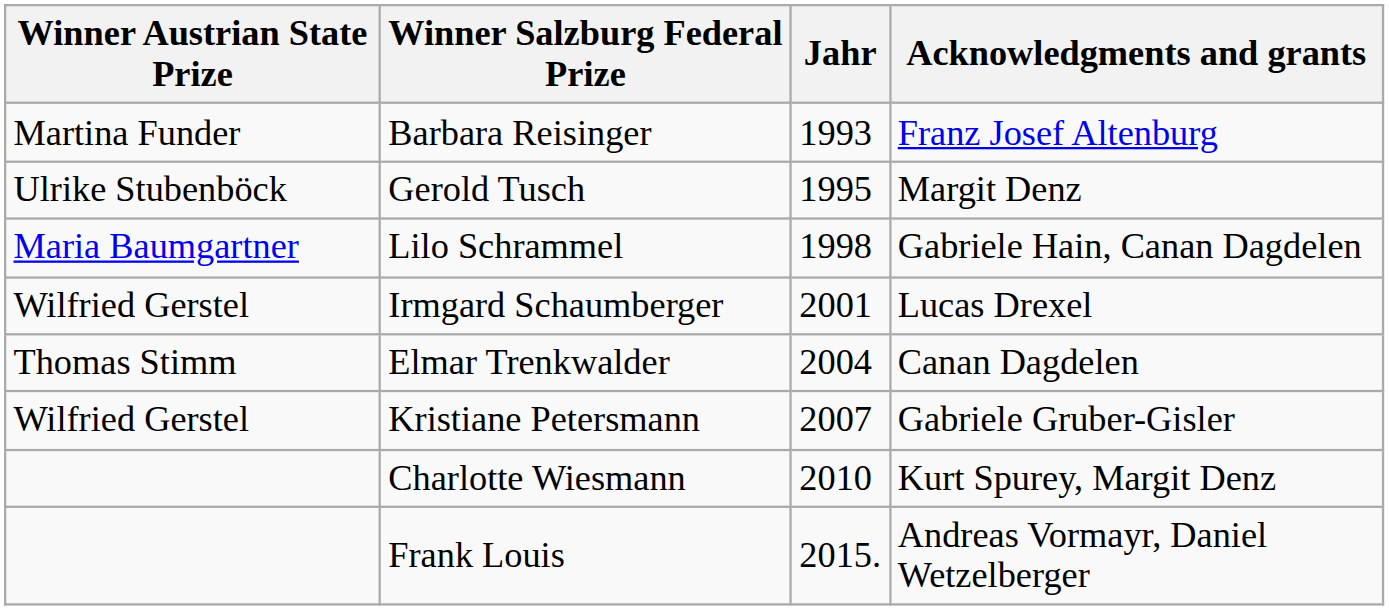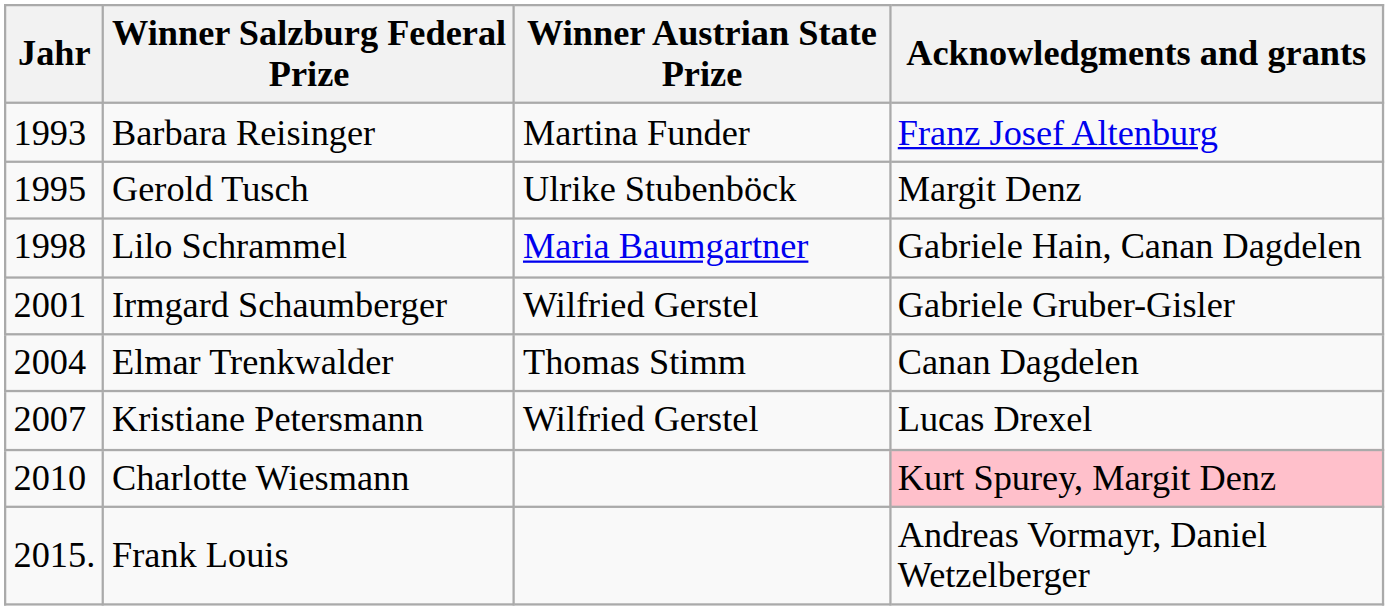columns swapped: Jahr <-> Winner Austrian State Prize
Irmgard Schaumberger | Acknowledgments and grants: Lucas Drexel -> Gabriele Gruber-Gisler
Kristiane Petersmann | Acknowledgments and grants: Gabriele Gruber-Gisler -> Lucas Drexel
Charlotte Wiesmann | Acknowledgments and grants: no background -> pink background
